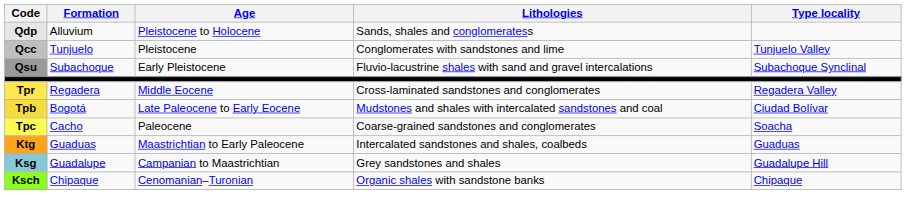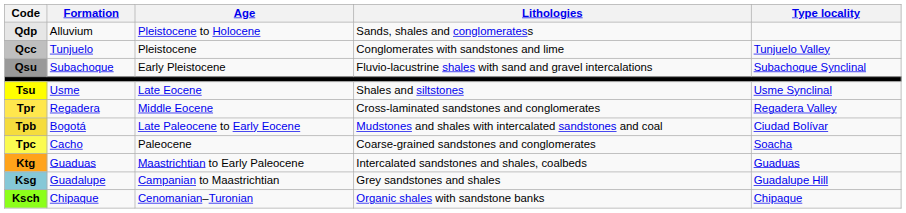+ row: Tsu | Usme | Late Eocene | Shales and siltstones | Usme Synclinal
